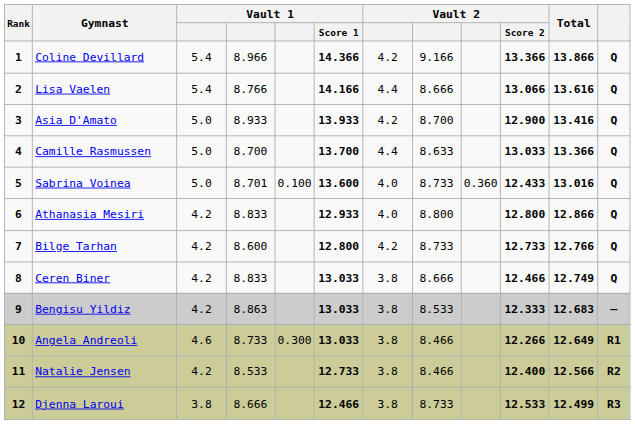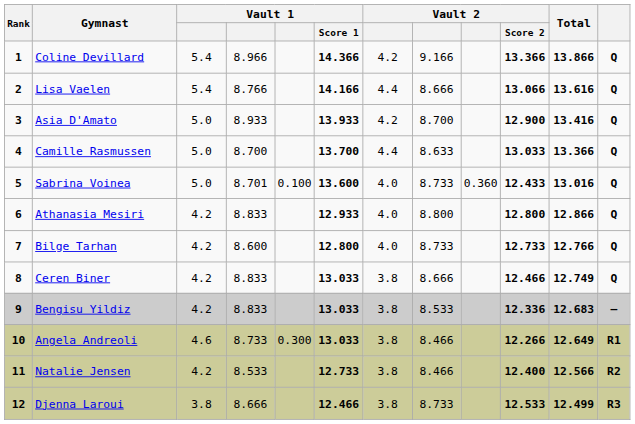Bilge Tarhan | column 7: 4.2 -> 4.0
Bengisu Yildiz | column 4: 8.863 -> 8.833
Bengisu Yildiz | Vault 2 / Score 2: 12.333 -> 12.336
